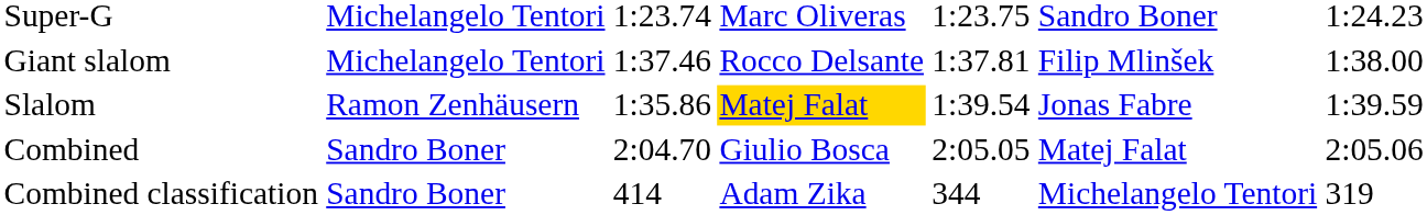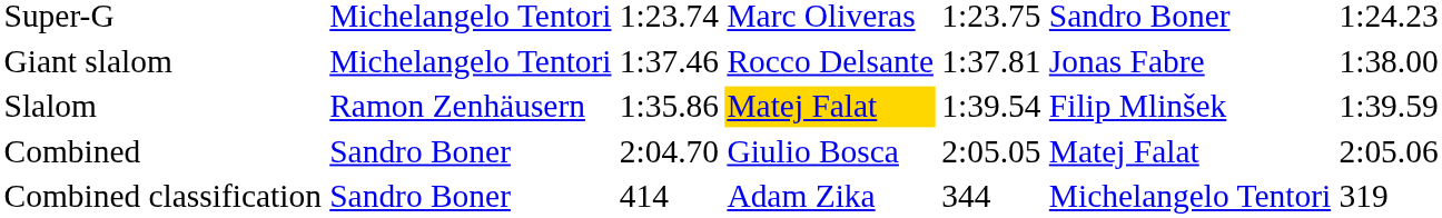Giant slalom | column 6: Filip Mlinšek -> Jonas Fabre
Slalom | column 6: Jonas Fabre -> Filip Mlinšek
